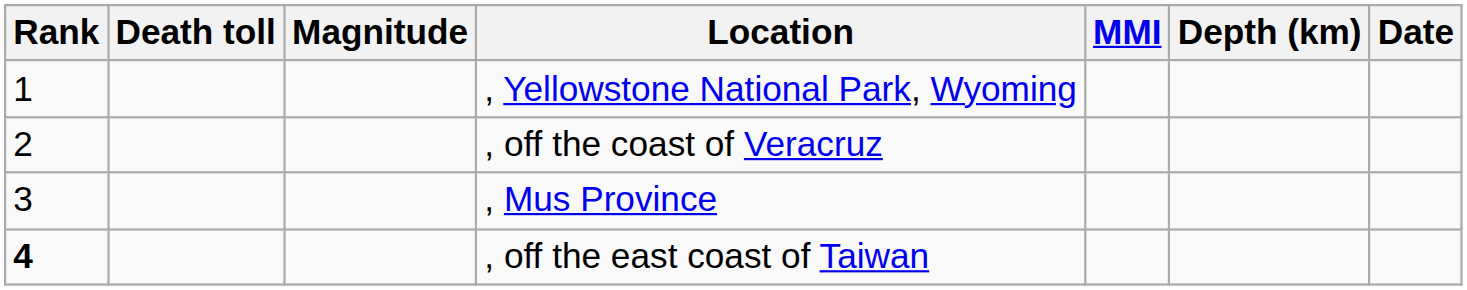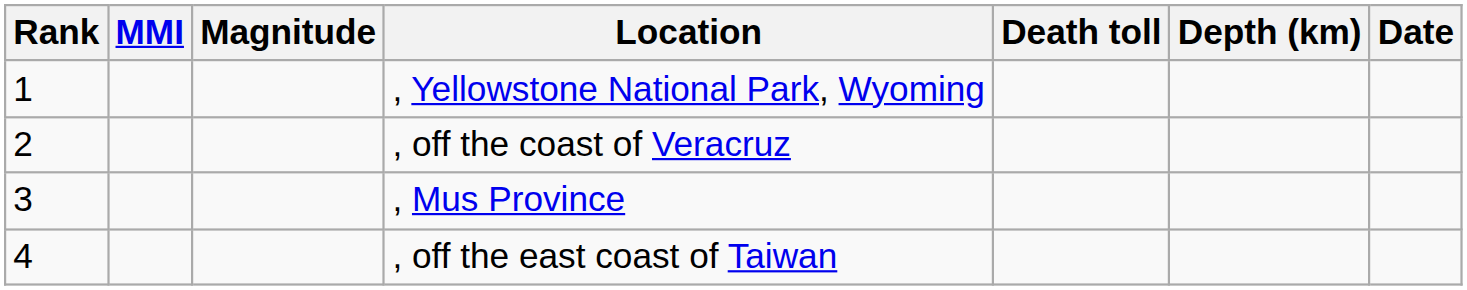columns swapped: Death toll <-> MMI
, off the east coast of Taiwan | Rank: bold -> normal
